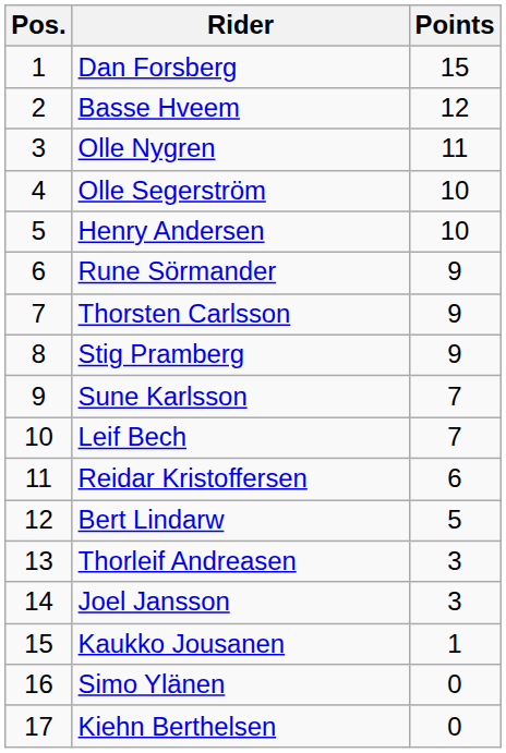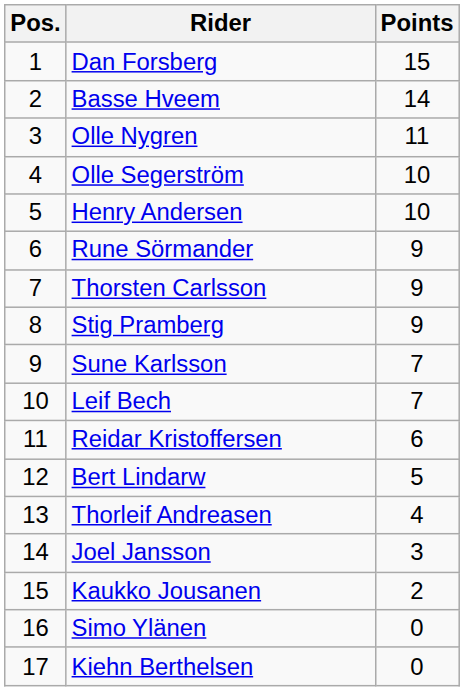Basse Hveem | Points: 12 -> 14
Thorleif Andreasen | Points: 3 -> 4
Kaukko Jousanen | Points: 1 -> 2
